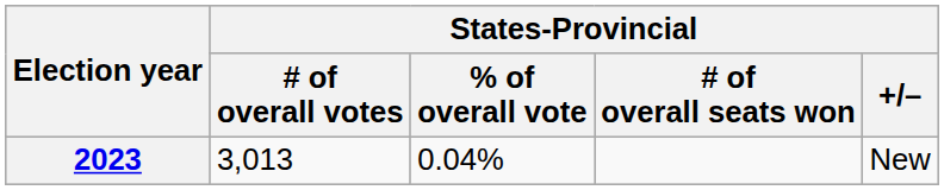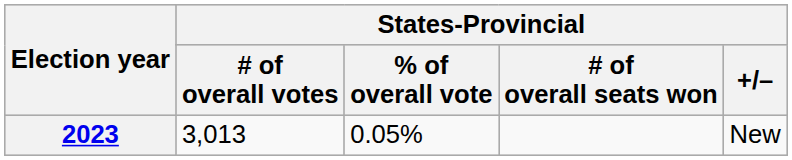2023 | States-Provincial / % of overall vote: 0.04% -> 0.05%
